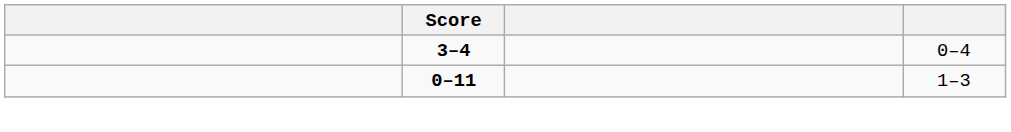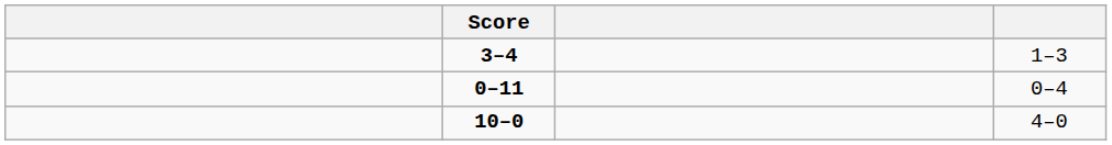3–4 | column 4: 0–4 -> 1–3
0–11 | column 4: 1–3 -> 0–4
+ row: 10–0 | 4–0
